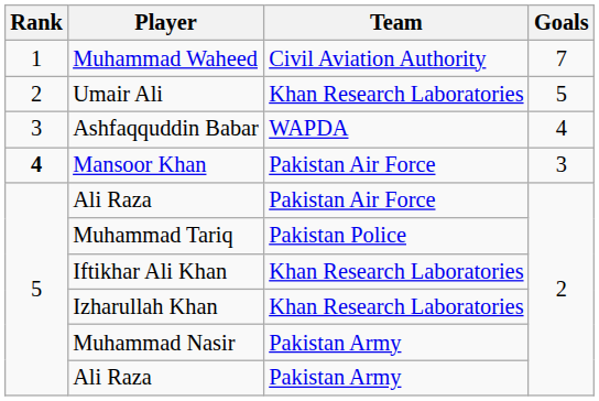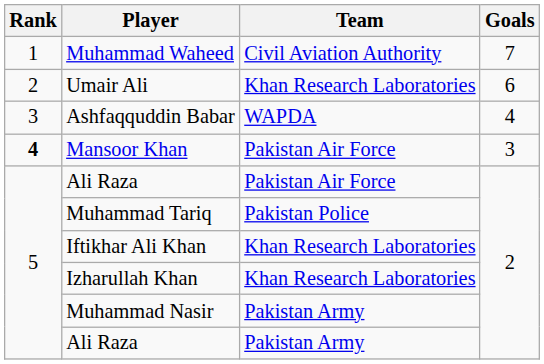Umair Ali | Goals: 5 -> 6
